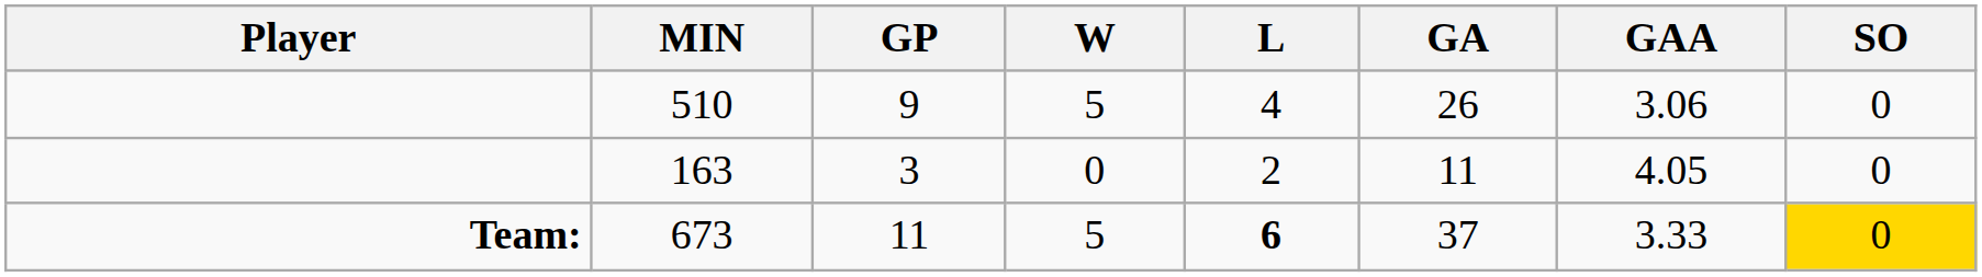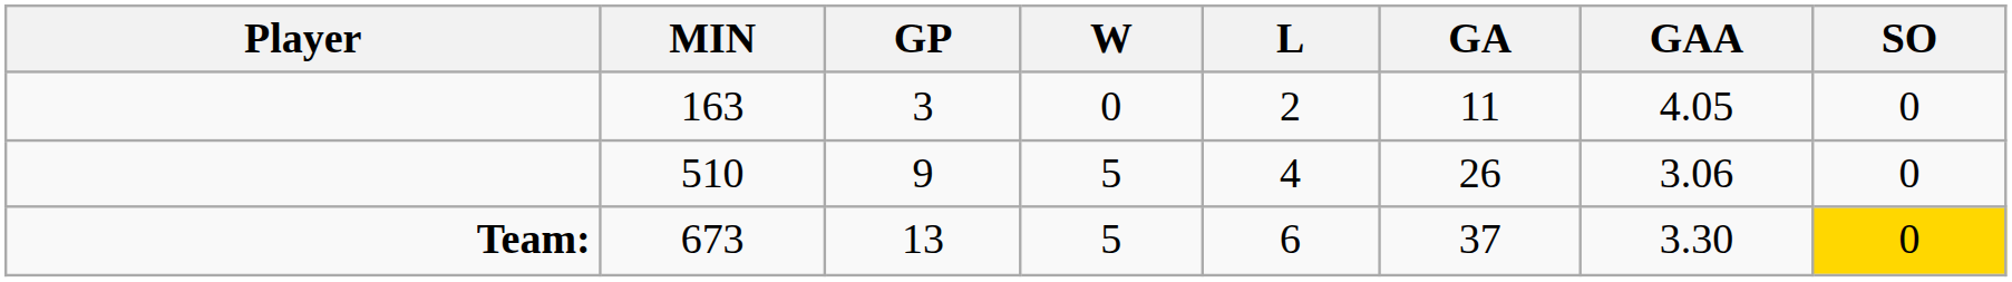rows swapped: 510 <-> 163
673 | GP: 11 -> 13
673 | L: bold -> normal
673 | GAA: 3.33 -> 3.30
